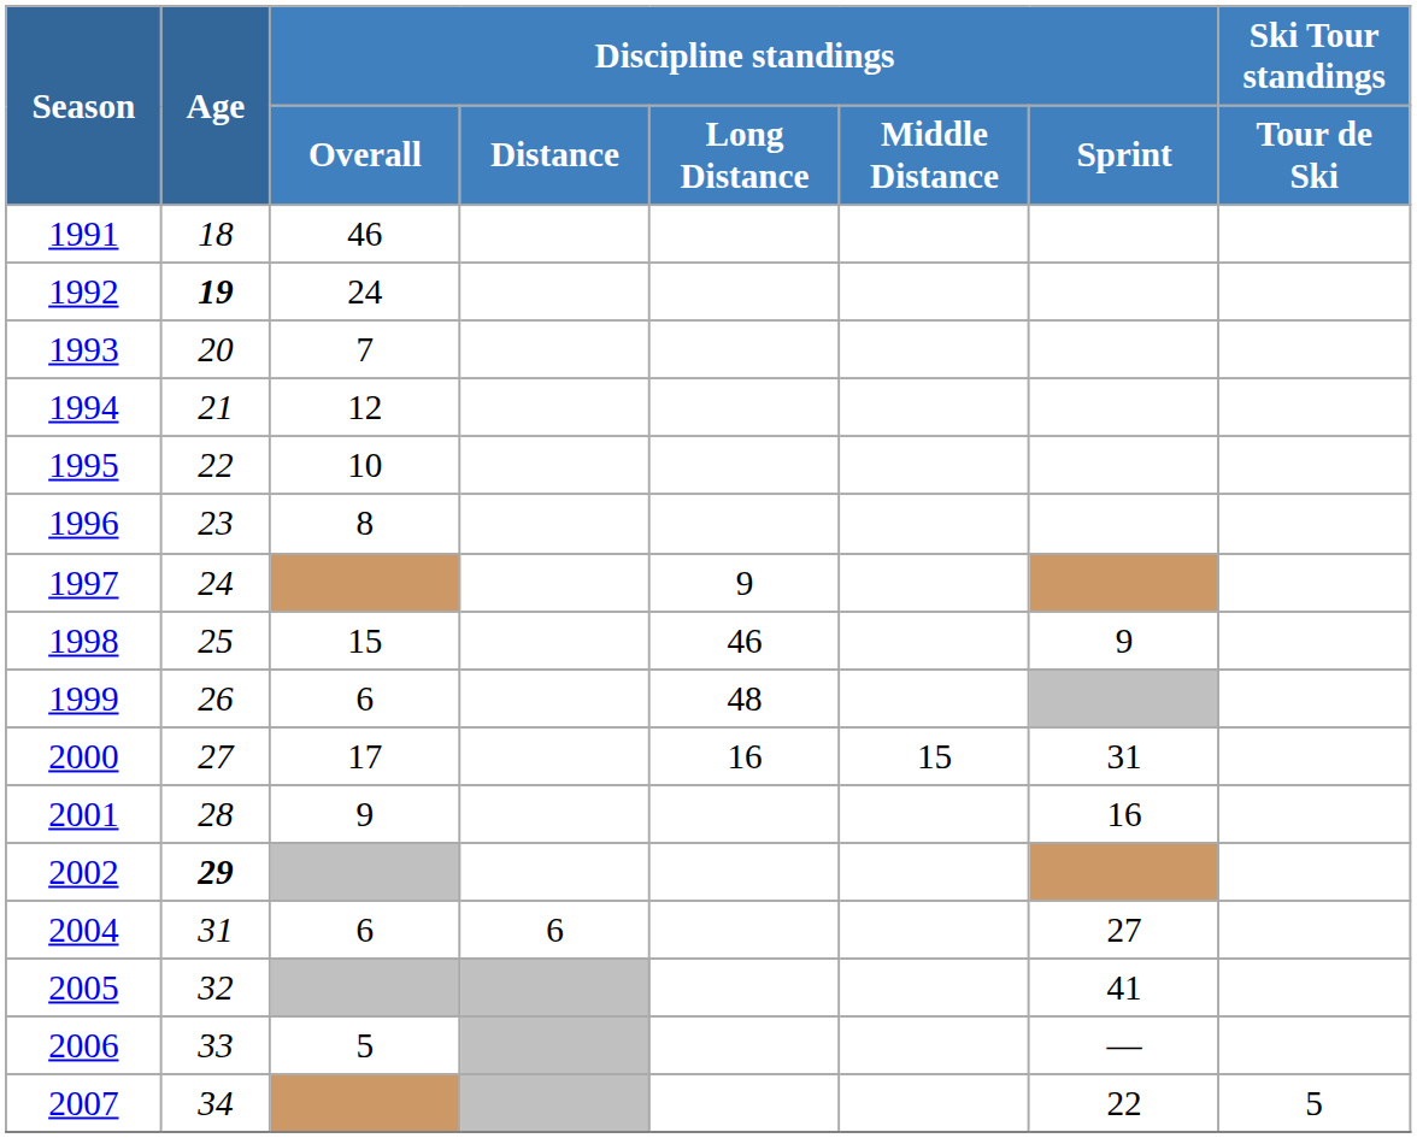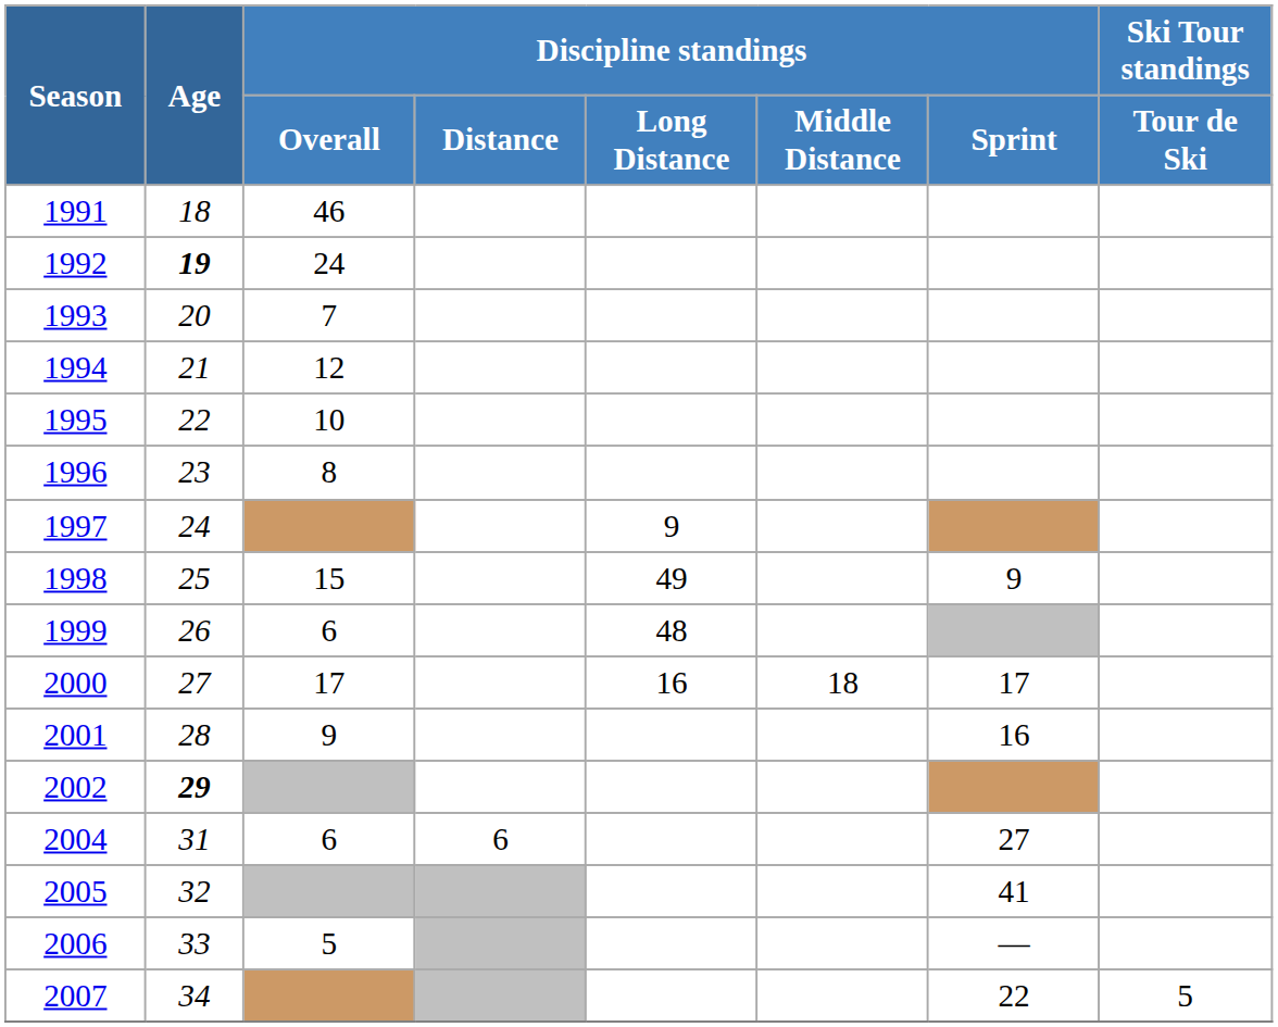1998 | Discipline standings / Long Distance: 46 -> 49
2000 | Discipline standings / Middle Distance: 15 -> 18
2000 | Discipline standings / Sprint: 31 -> 17
